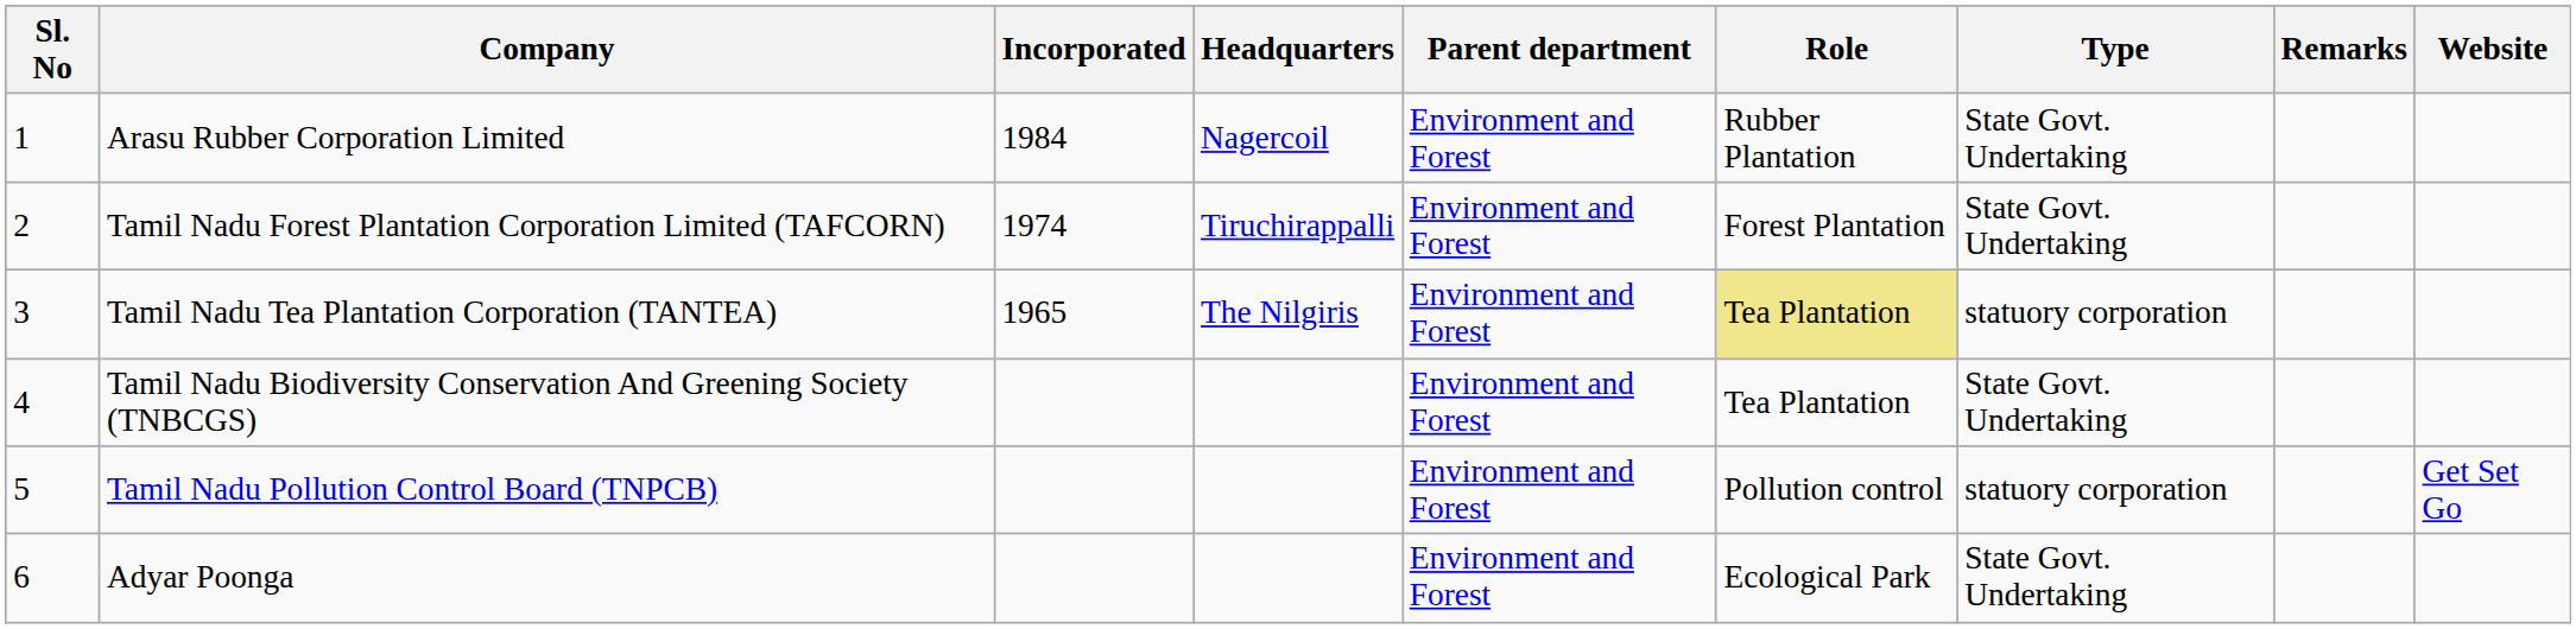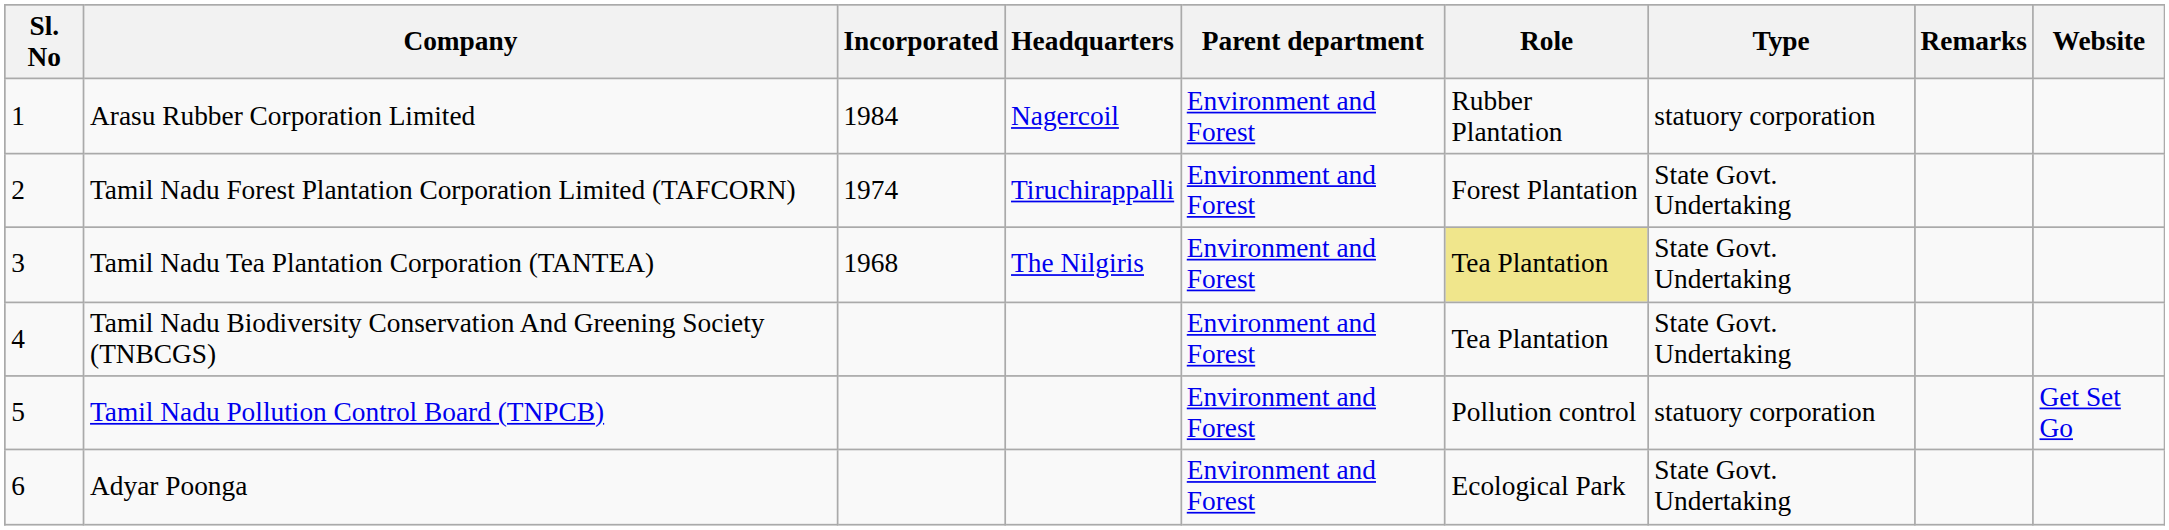Arasu Rubber Corporation Limited | Type: State Govt. Undertaking -> statuory corporation
Tamil Nadu Tea Plantation Corporation (TANTEA) | Incorporated: 1965 -> 1968
Tamil Nadu Tea Plantation Corporation (TANTEA) | Type: statuory corporation -> State Govt. Undertaking
